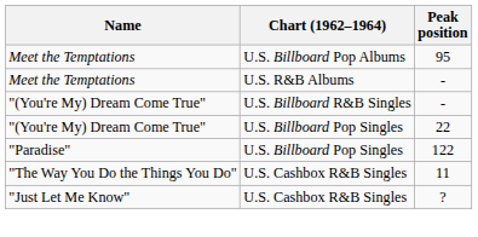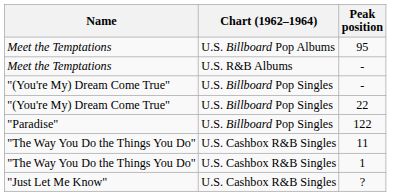"(You're My) Dream Come True" / - | Chart (1962–1964): U.S. Billboard R&B Singles -> U.S. Billboard Pop Singles
+ row: "The Way You Do the Things You Do" | U.S. Cashbox R&B Singles | 1
